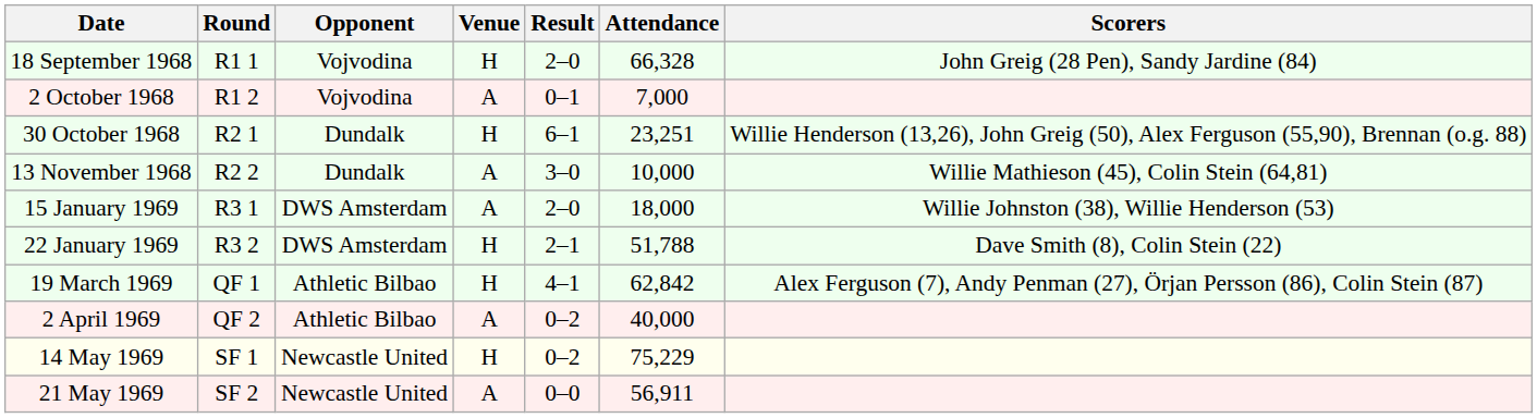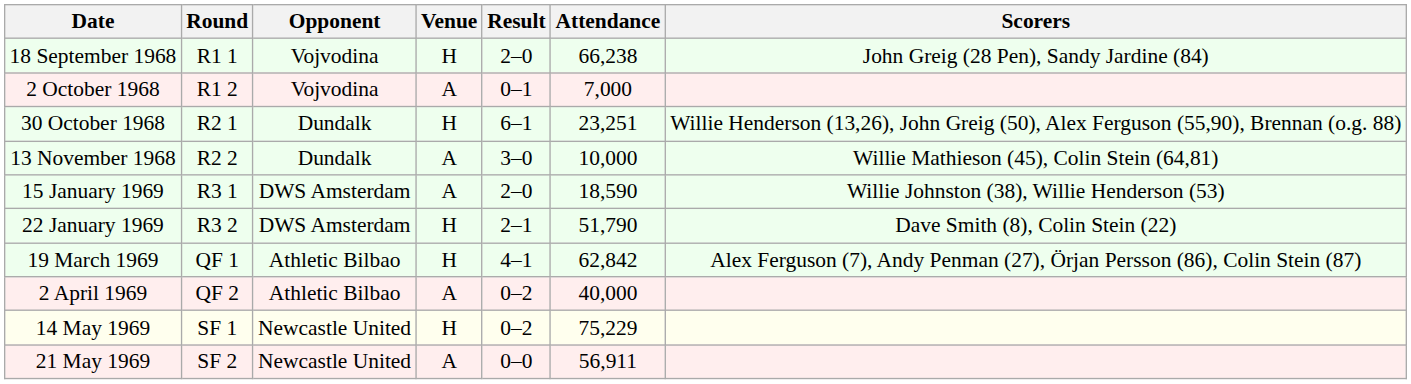18 September 1968 | Attendance: 66,328 -> 66,238
15 January 1969 | Attendance: 18,000 -> 18,590
22 January 1969 | Attendance: 51,788 -> 51,790
